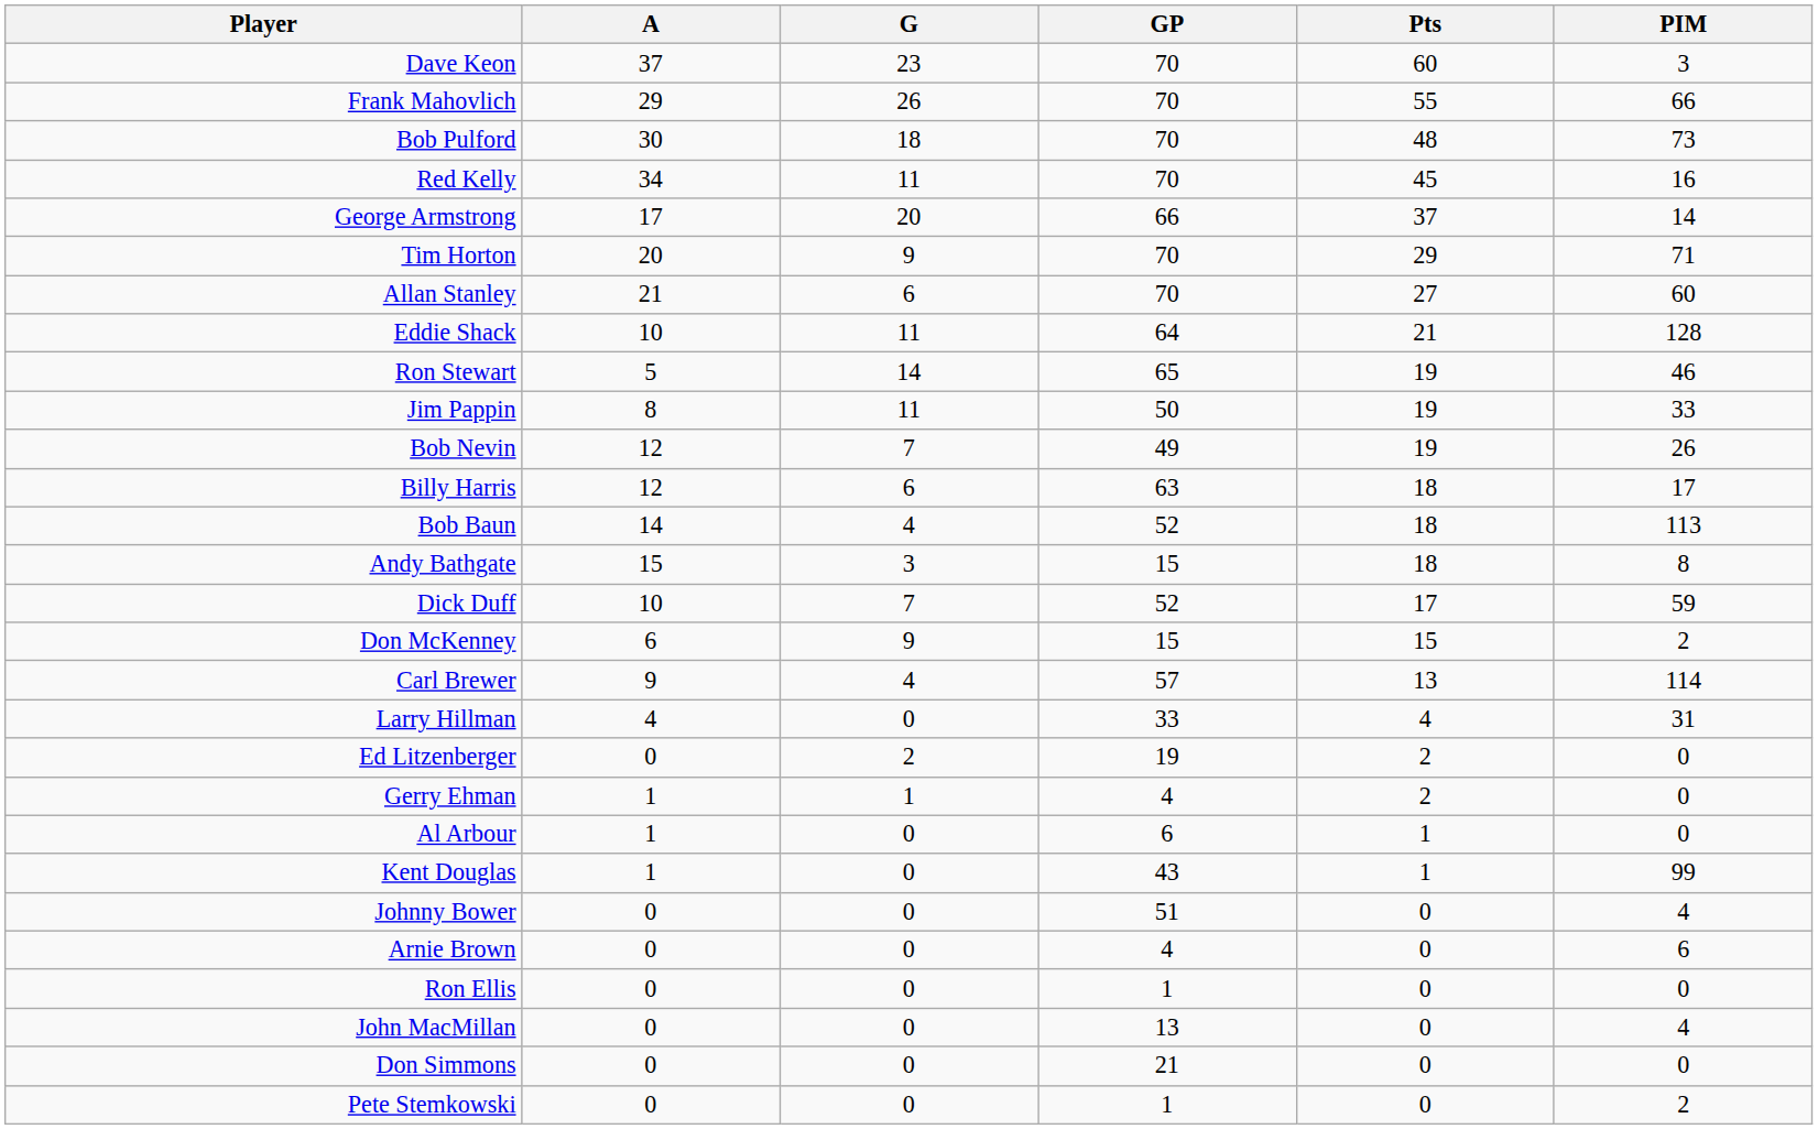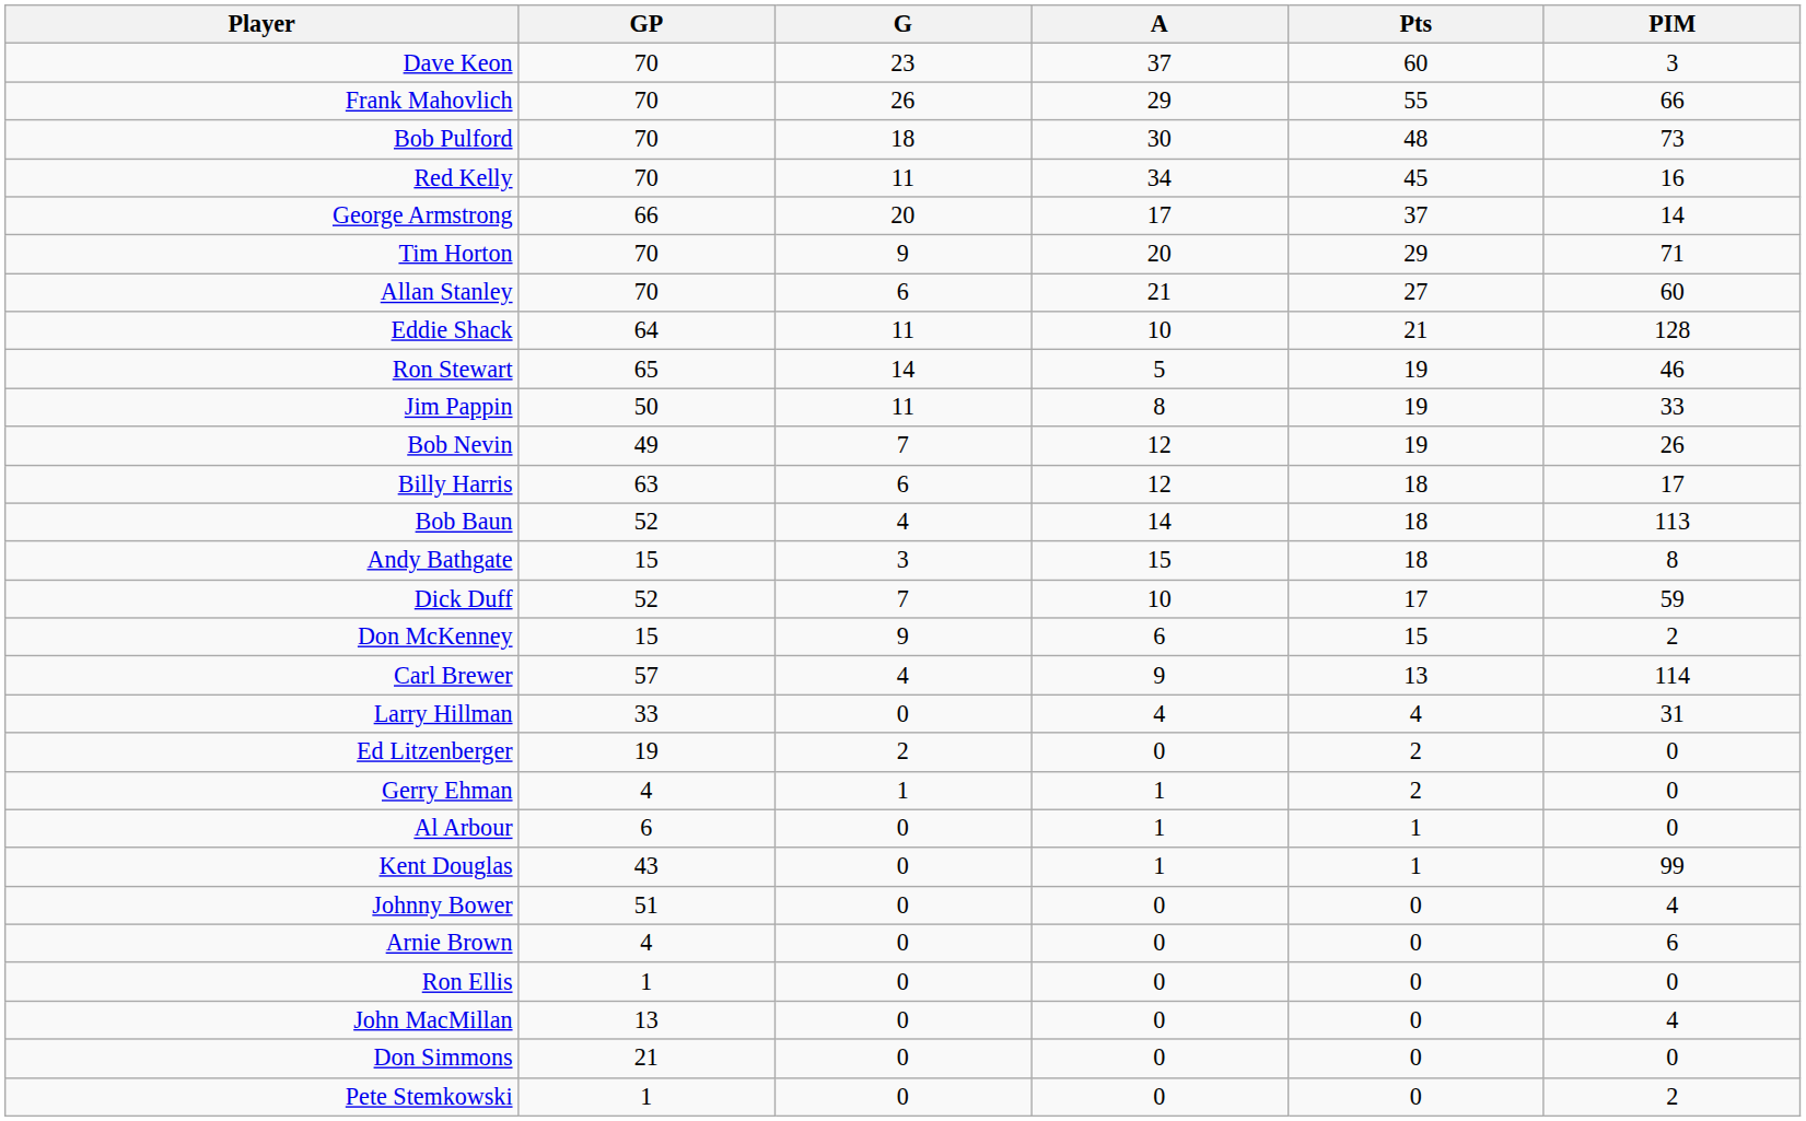columns swapped: GP <-> A
